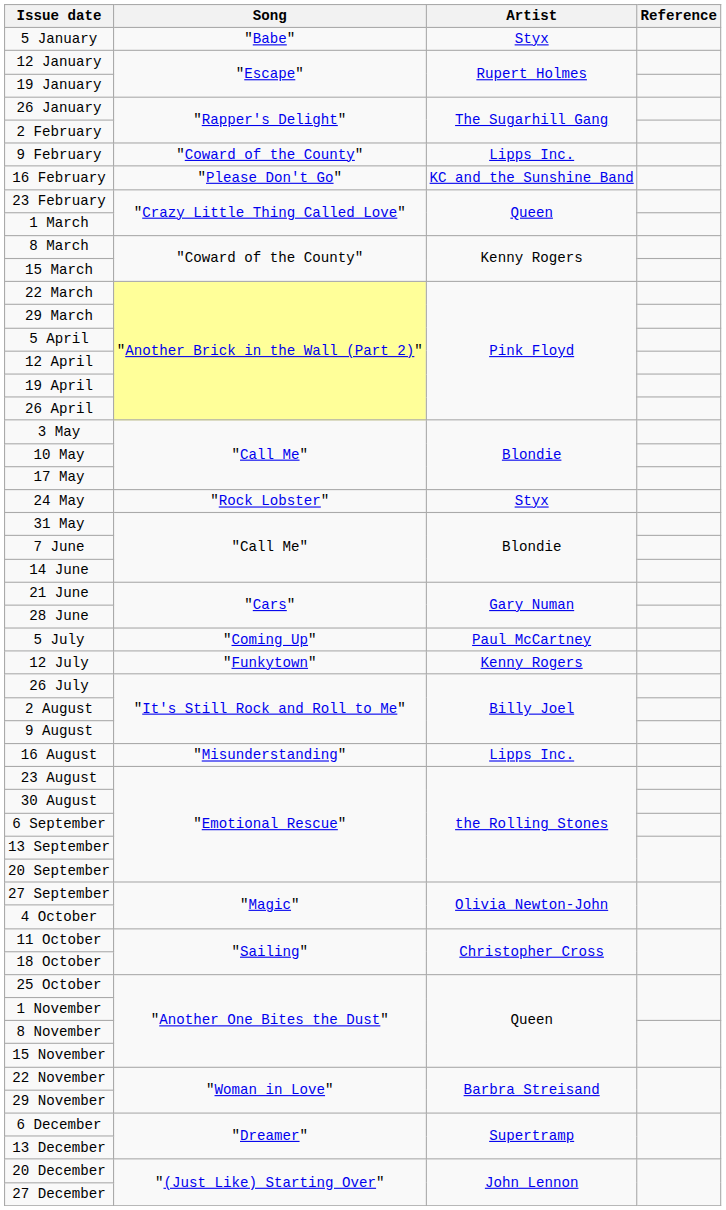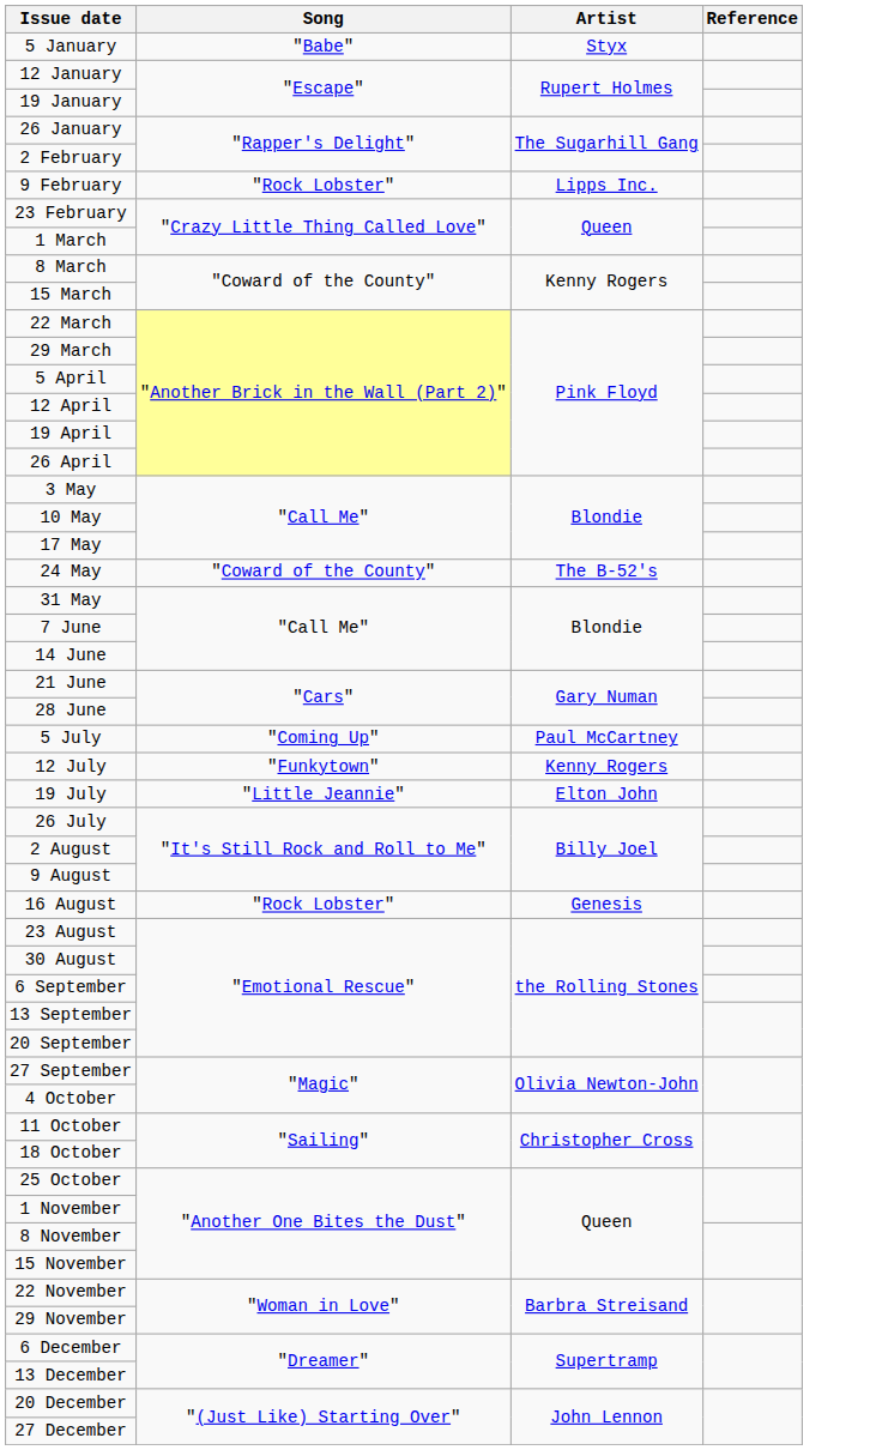9 February | Song: "Coward of the County" -> "Rock Lobster"
- row: 16 February | "Please Don't Go" | KC and the Sunshine Band
24 May | Song: "Rock Lobster" -> "Coward of the County"
24 May | Artist: Styx -> The B-52's
+ row: 19 July | "Little Jeannie" | Elton John
16 August | Song: "Misunderstanding" -> "Rock Lobster"
16 August | Artist: Lipps Inc. -> Genesis
